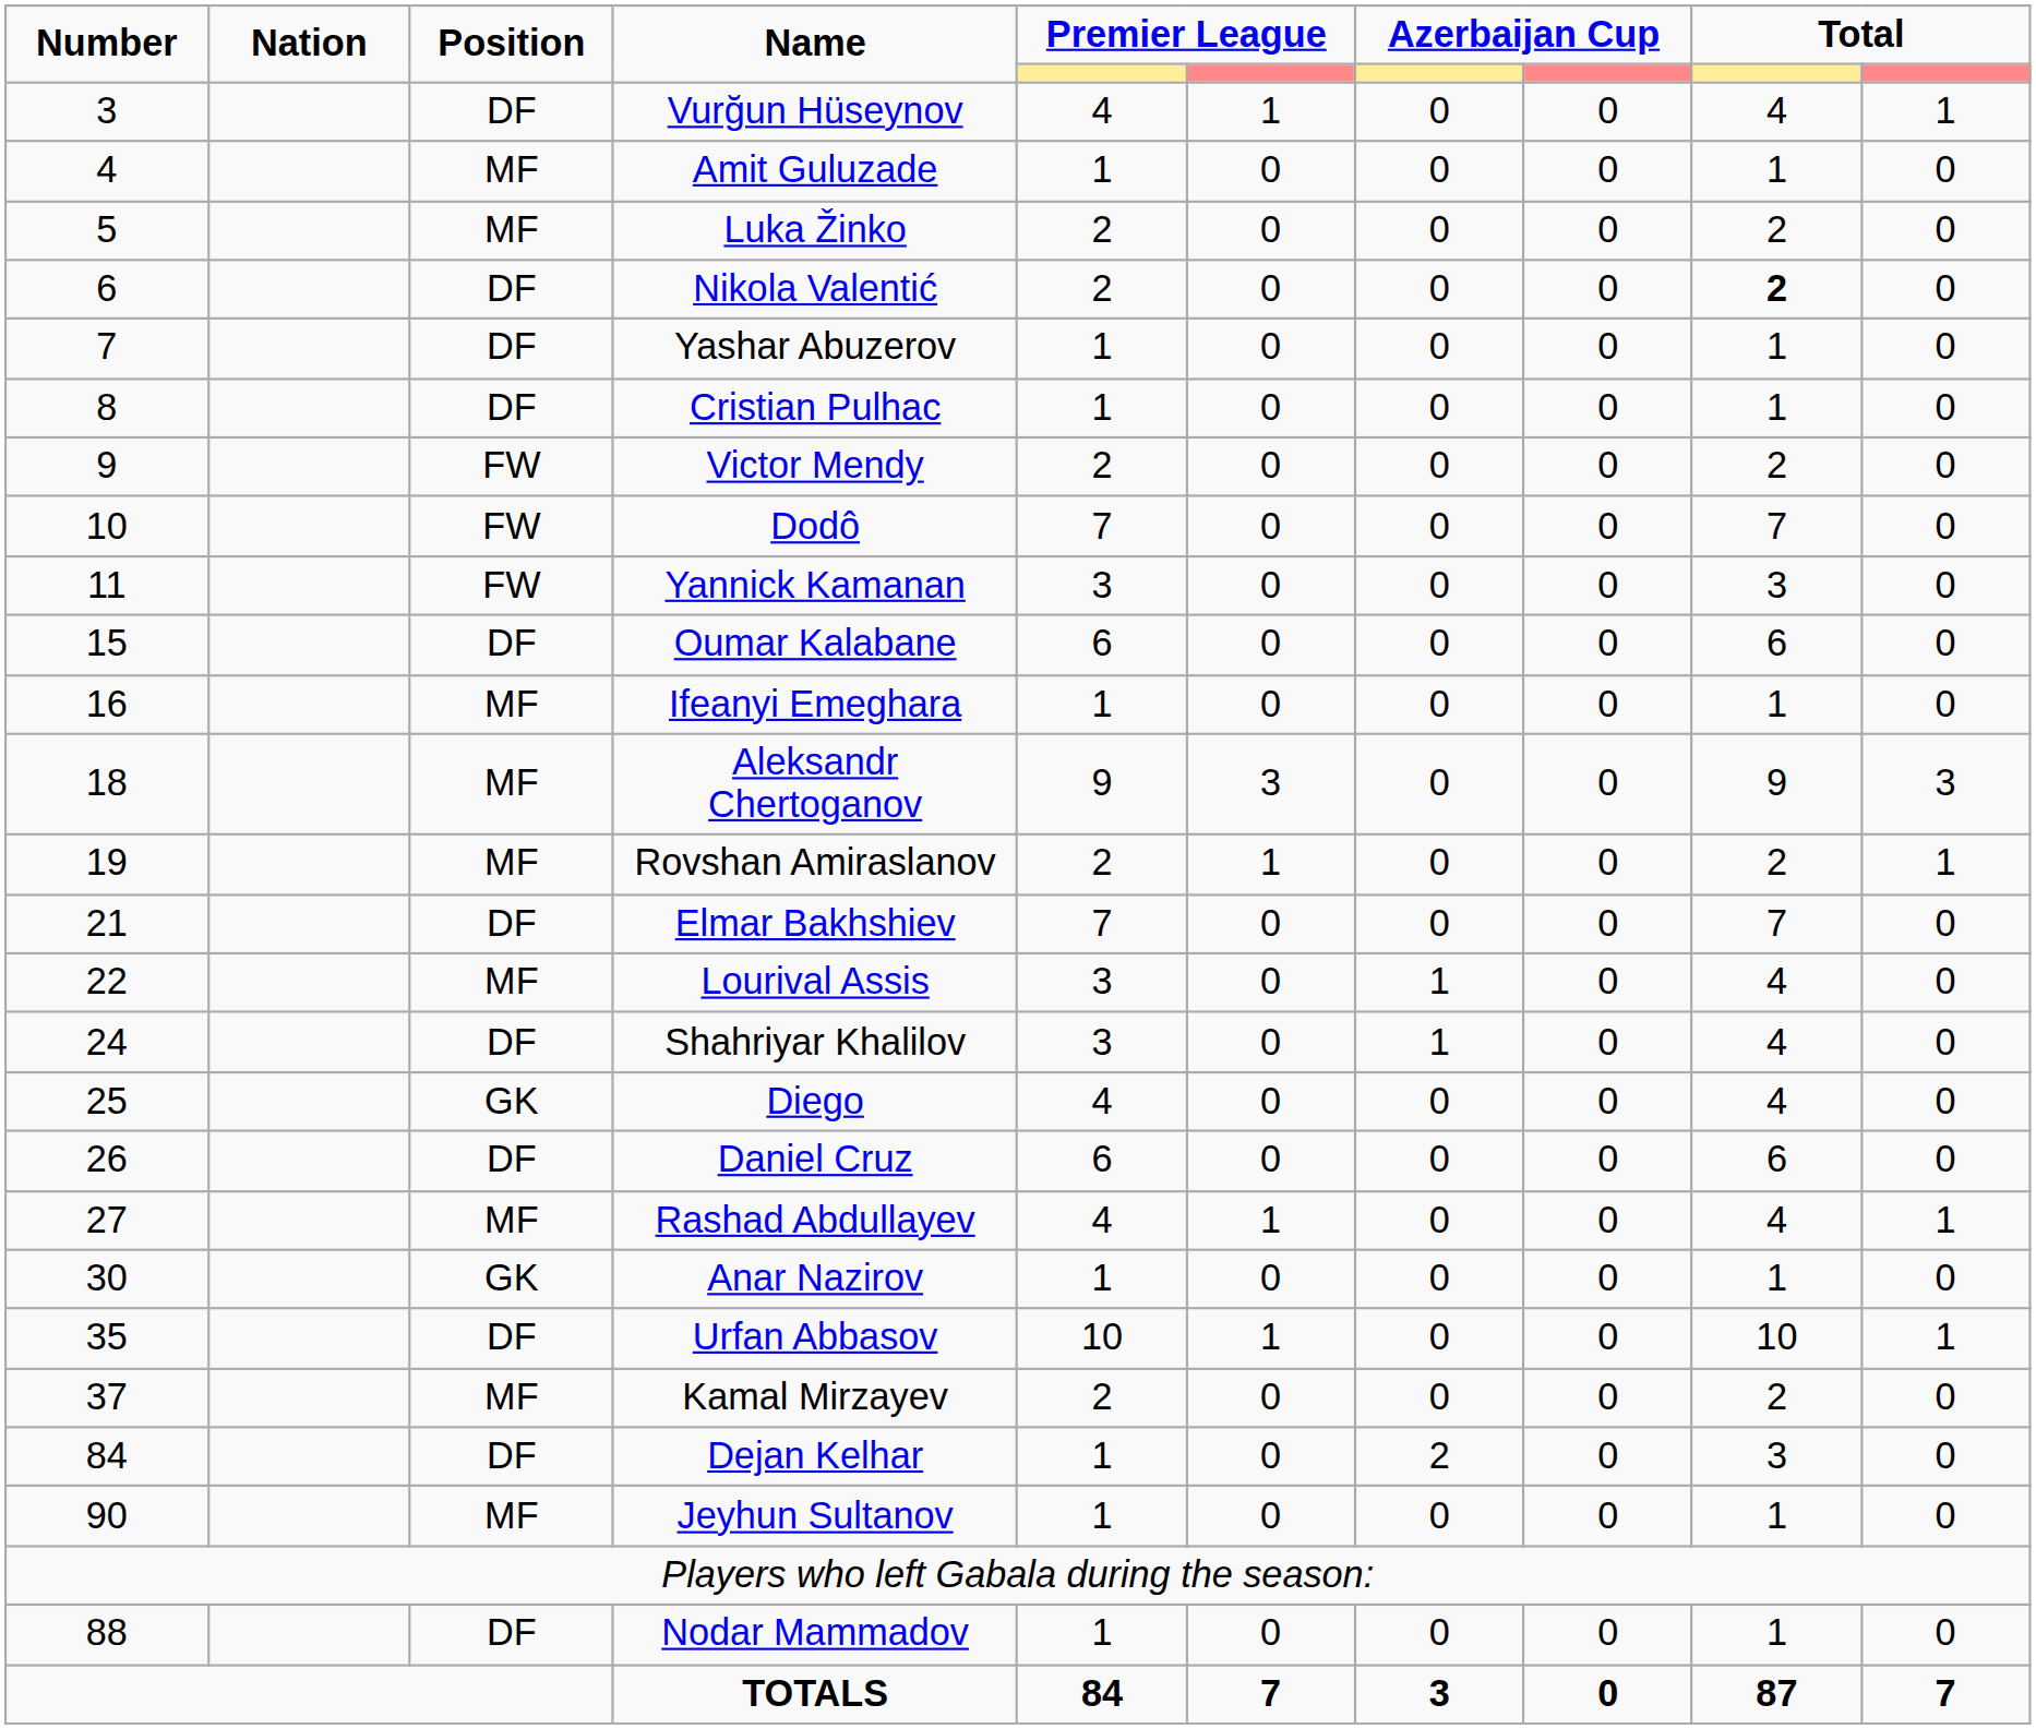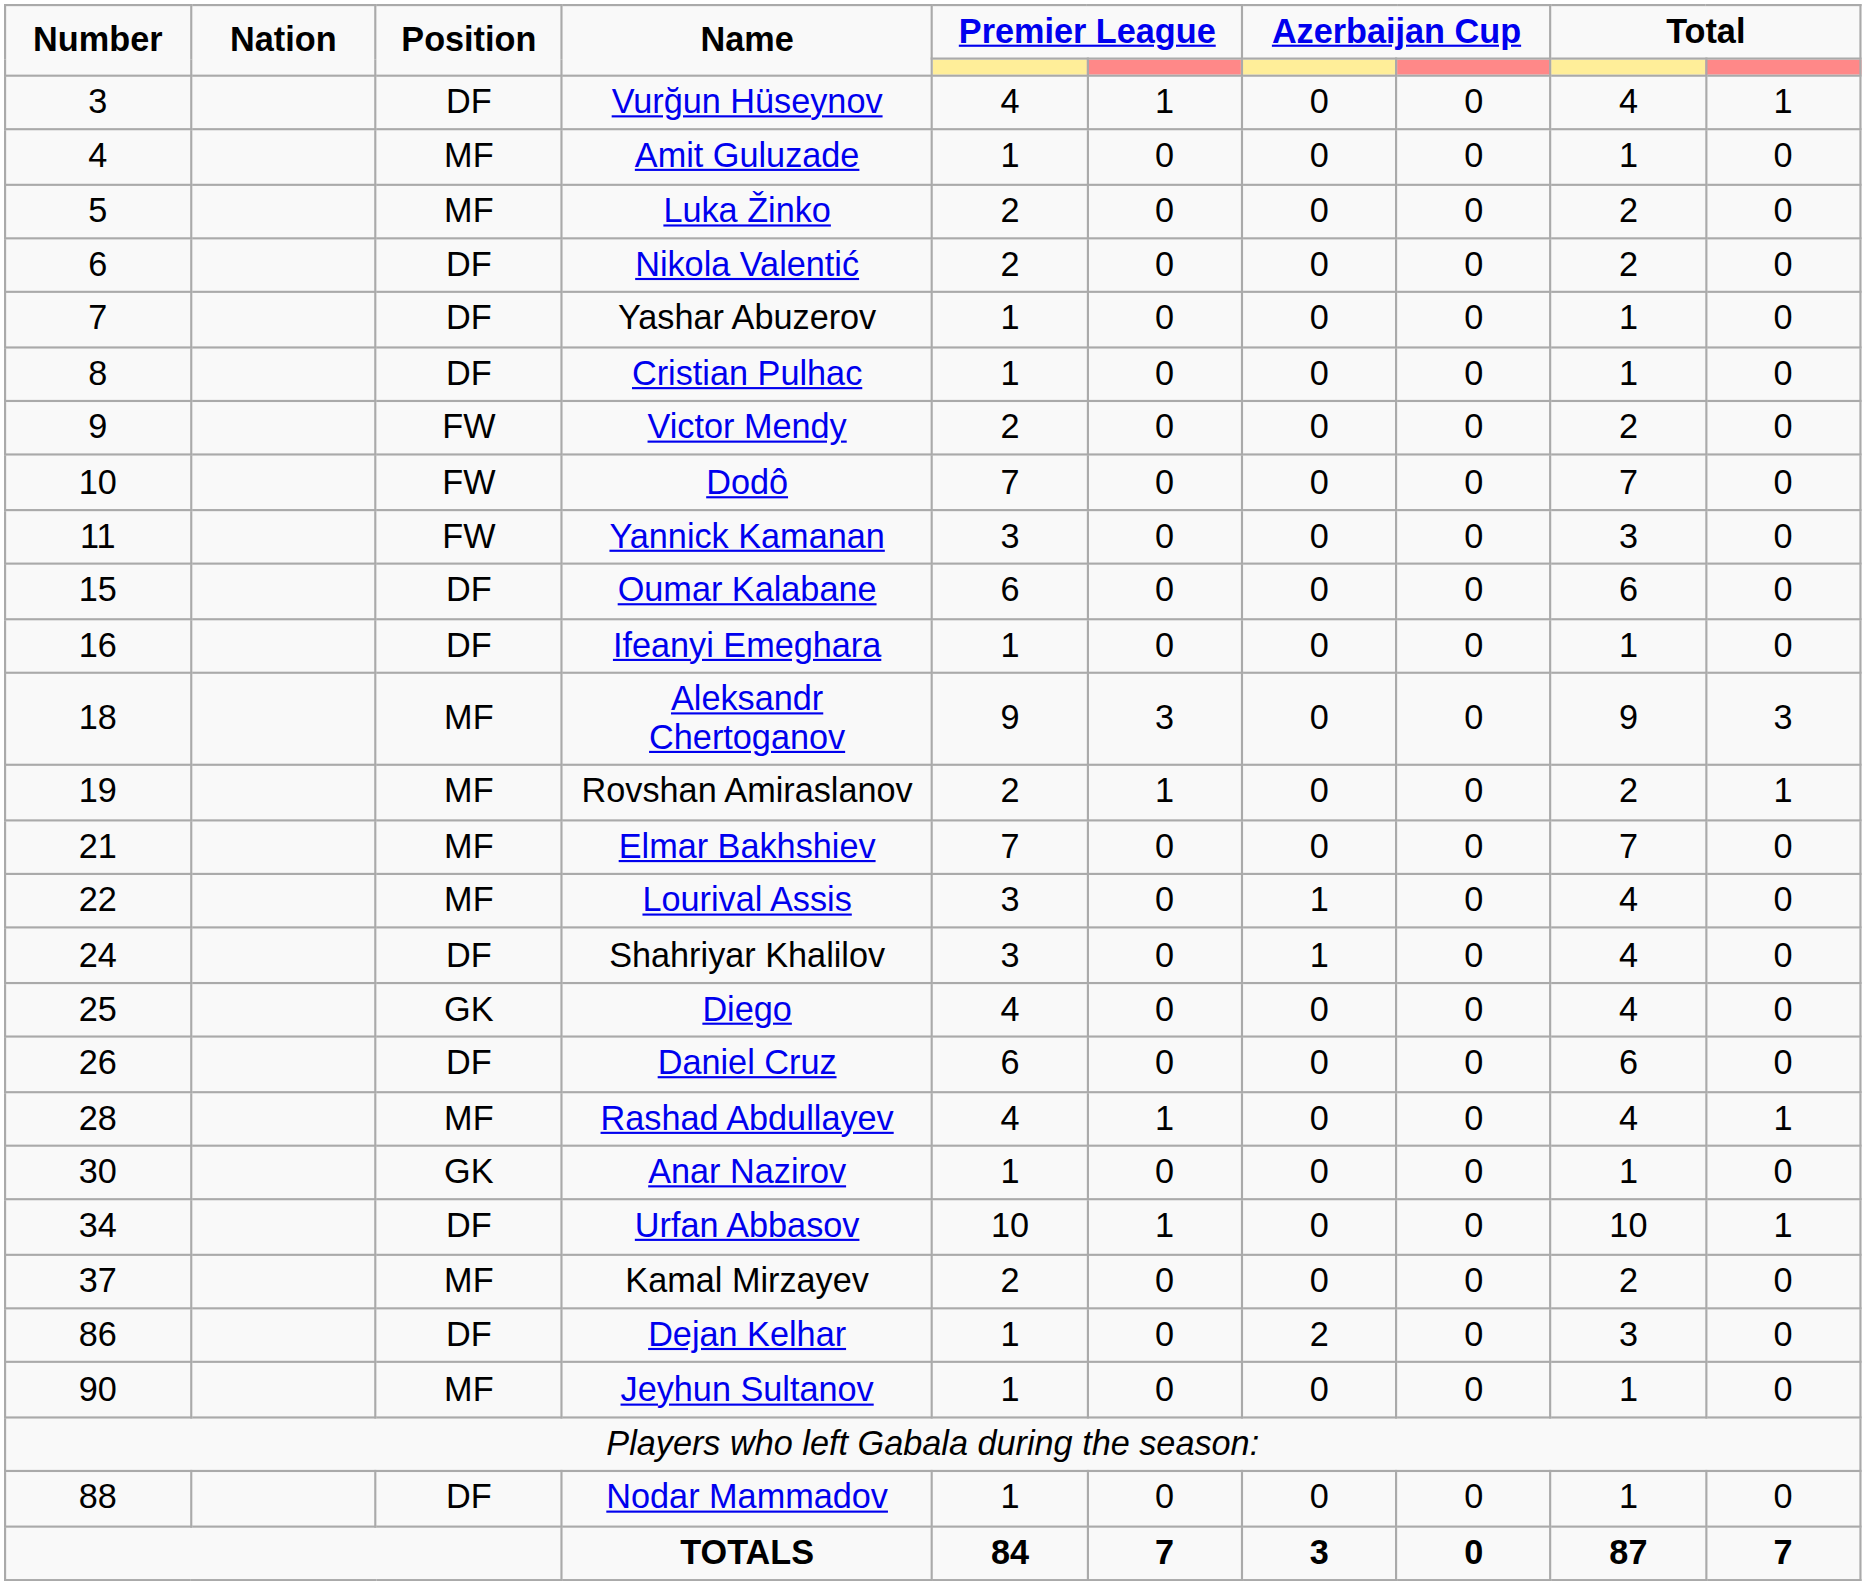Nikola Valentić | column 9: bold -> normal
Ifeanyi Emeghara | Position: MF -> DF
Elmar Bakhshiev | Position: DF -> MF
Rashad Abdullayev | Number: 27 -> 28
Urfan Abbasov | Number: 35 -> 34
Dejan Kelhar | Number: 84 -> 86
